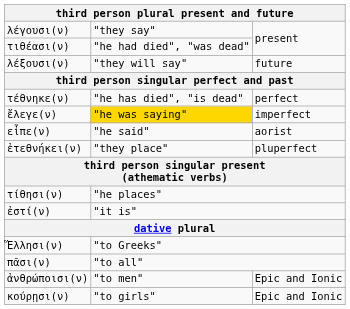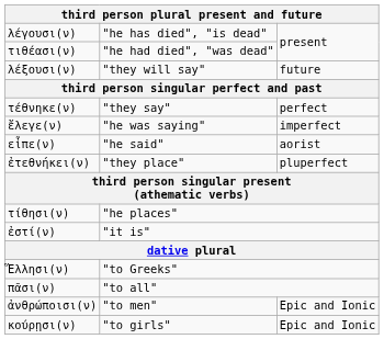λέγουσι(ν) | column 2: "they say" -> "he has died", "is dead"
τέθνηκε(ν) | column 2: "he has died", "is dead" -> "they say"
ἔλεγε(ν) | column 2: gold background -> no background
